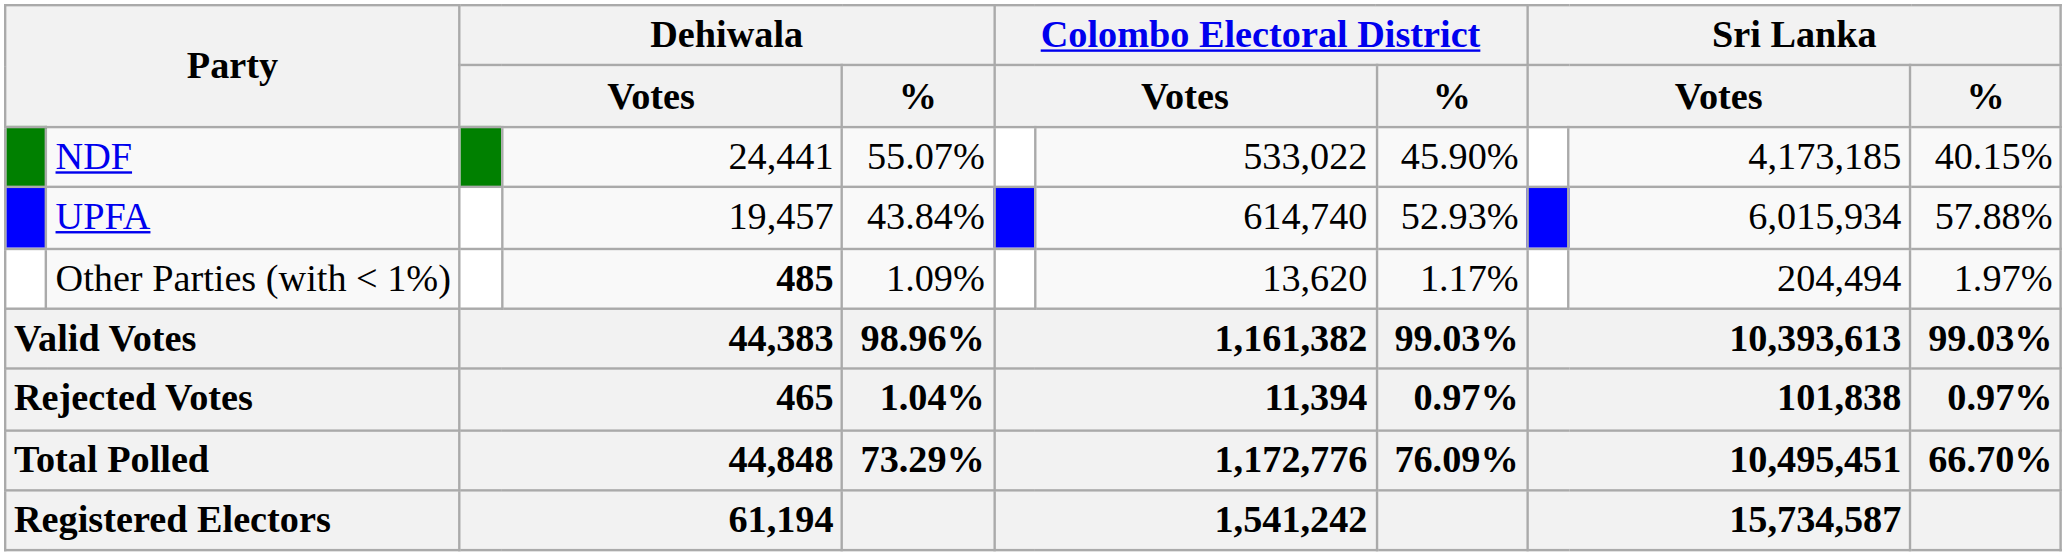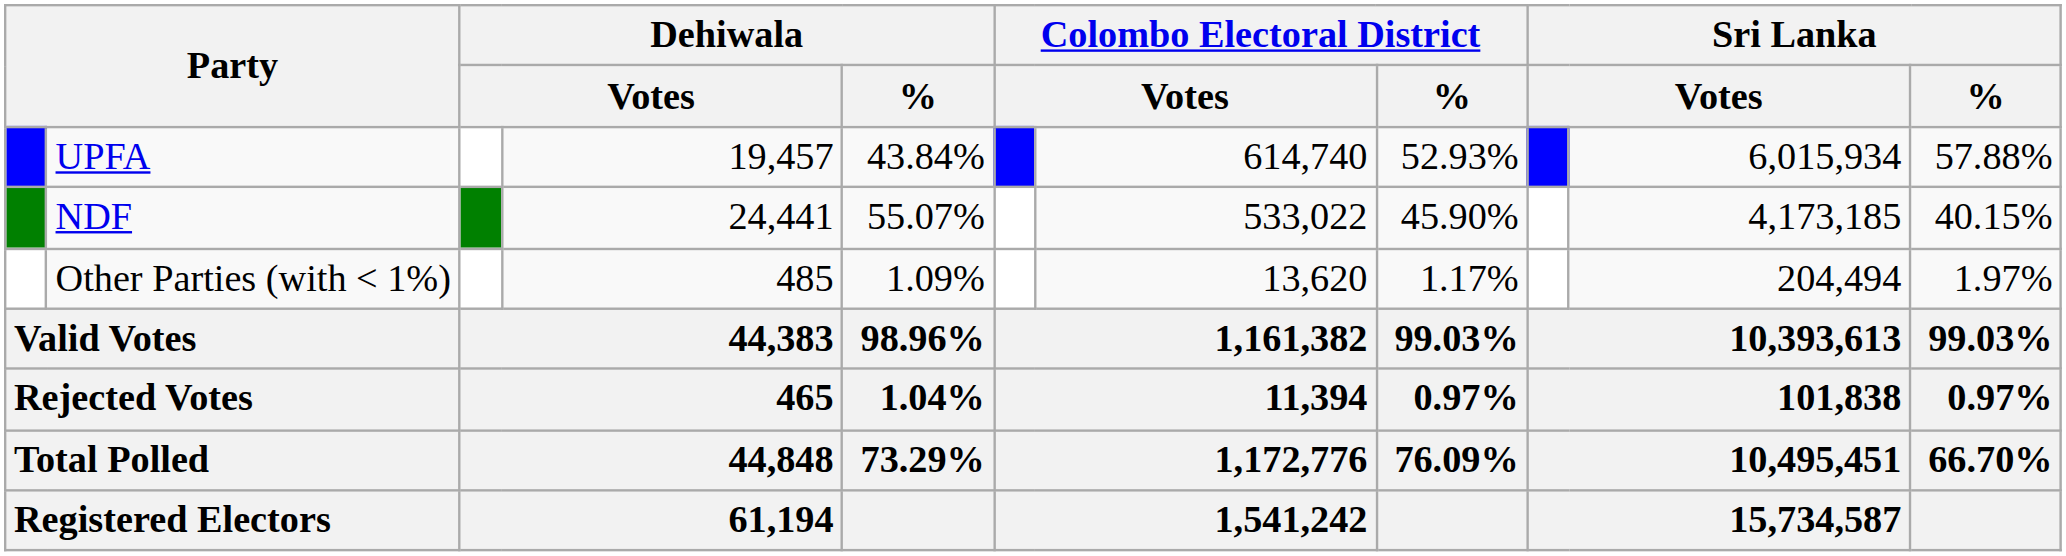rows swapped: NDF <-> UPFA
Other Parties (with < 1%) | column 4: bold -> normal
